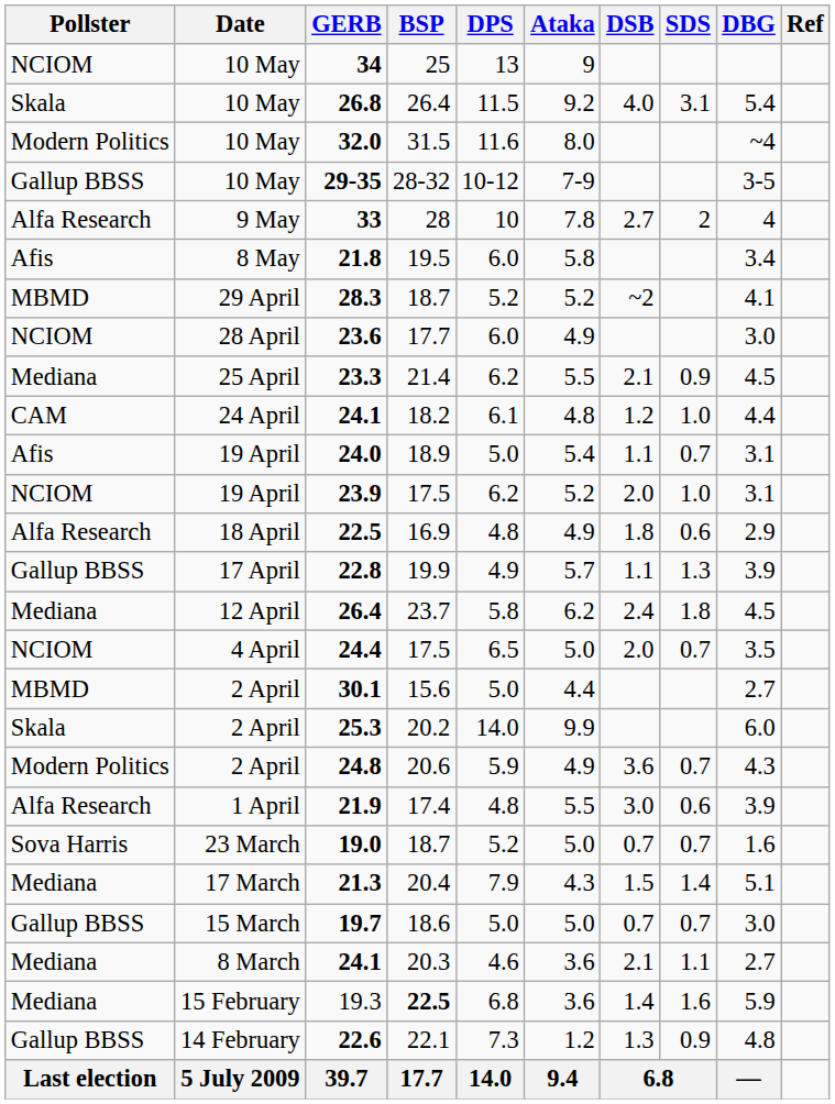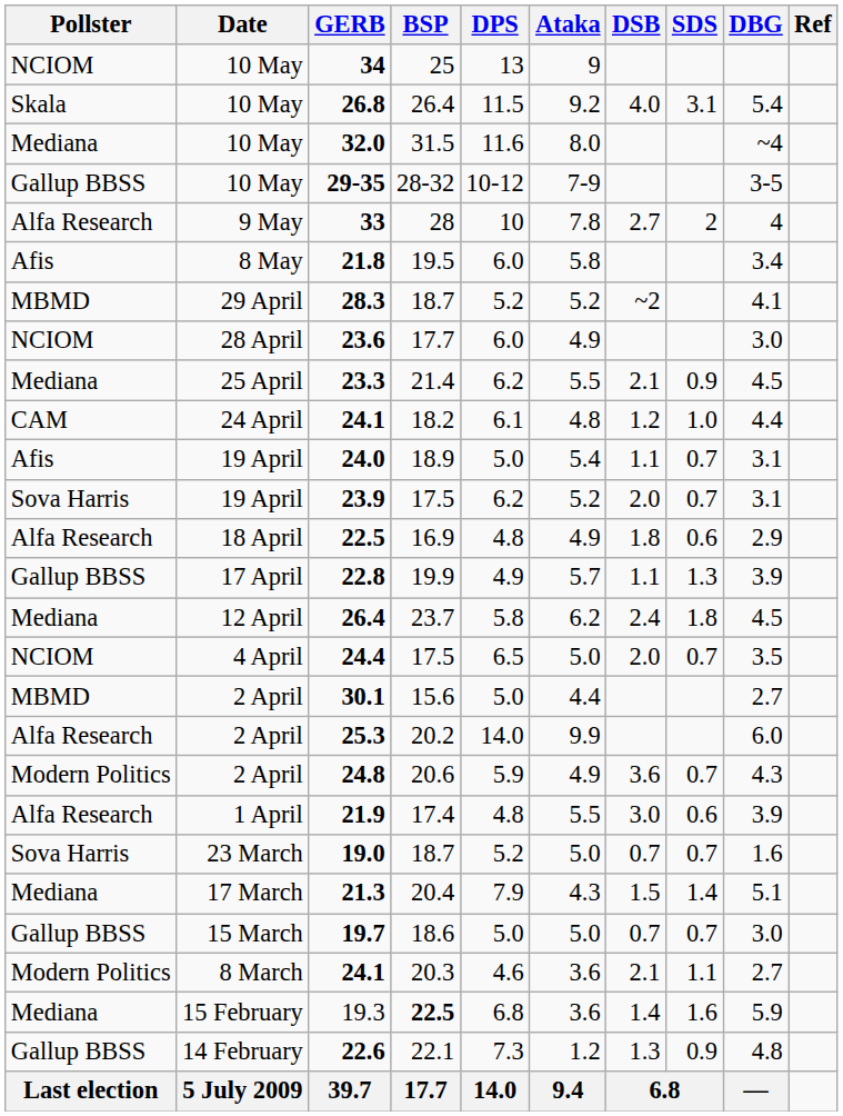32.0 | Pollster: Modern Politics -> Mediana
23.9 | Pollster: NCIOM -> Sova Harris
23.9 | SDS: 1.0 -> 0.7
25.3 | Pollster: Skala -> Alfa Research
24.1 / 20.3 | Pollster: Mediana -> Modern Politics
